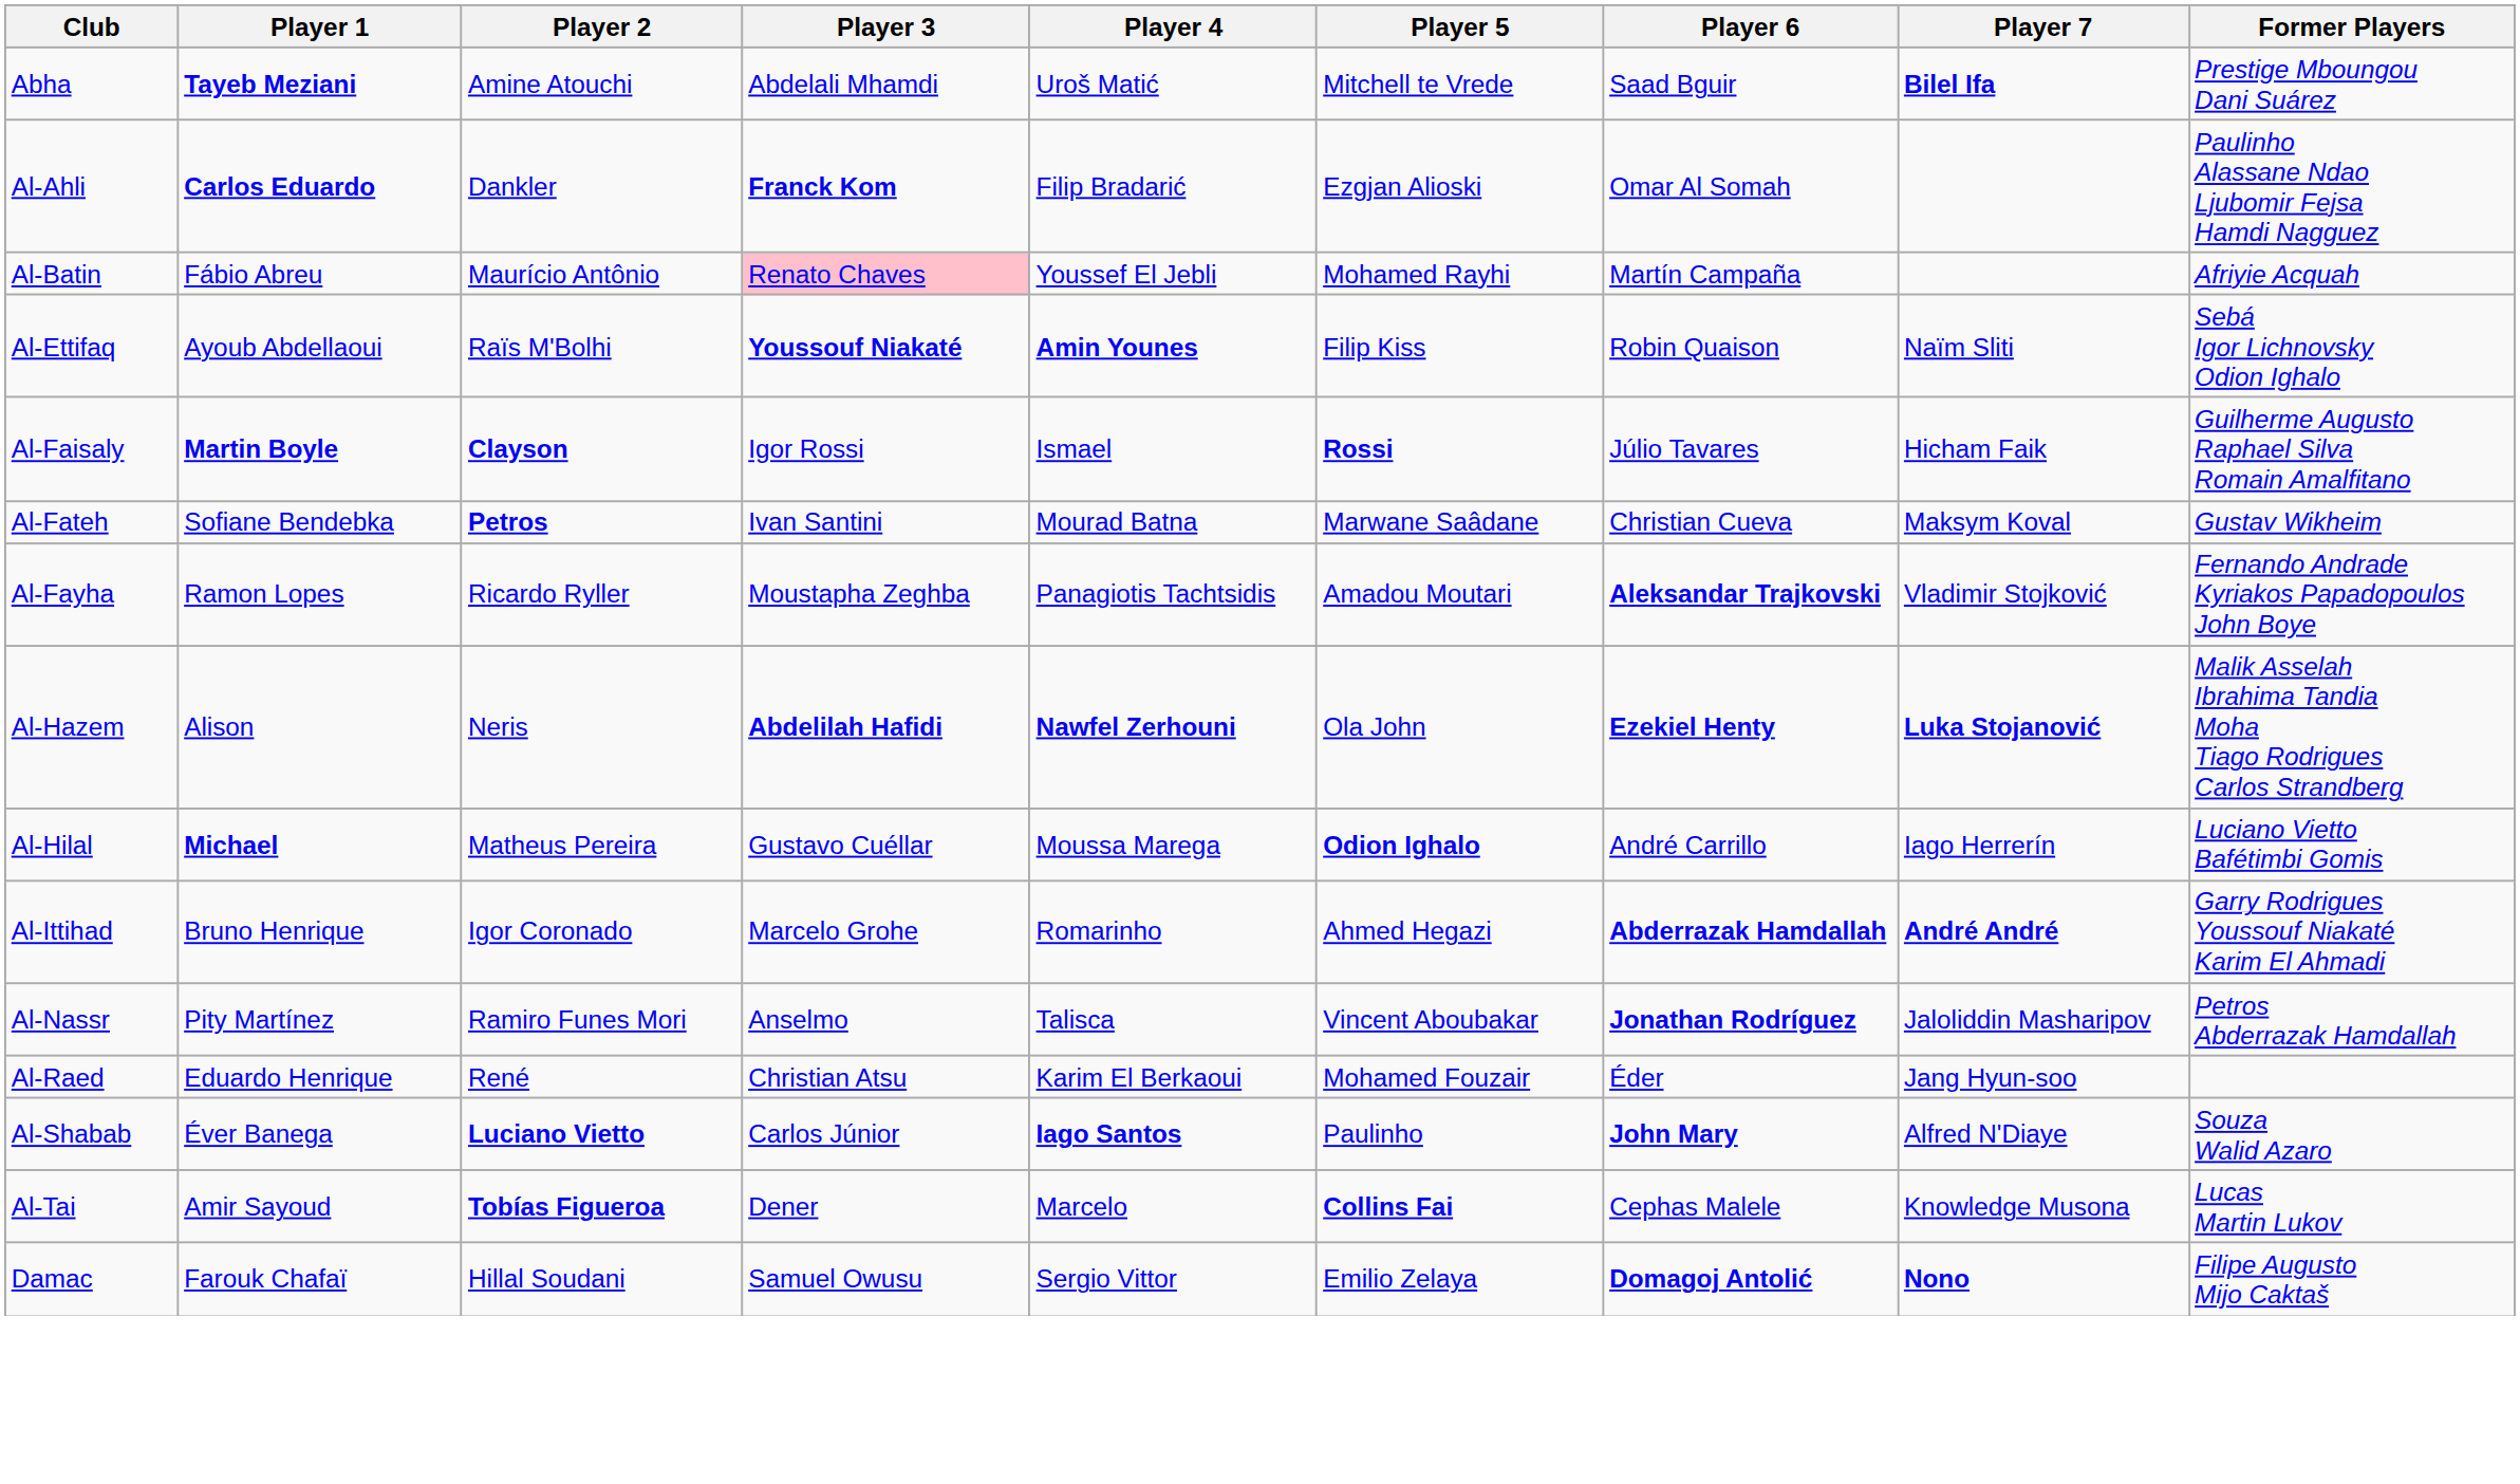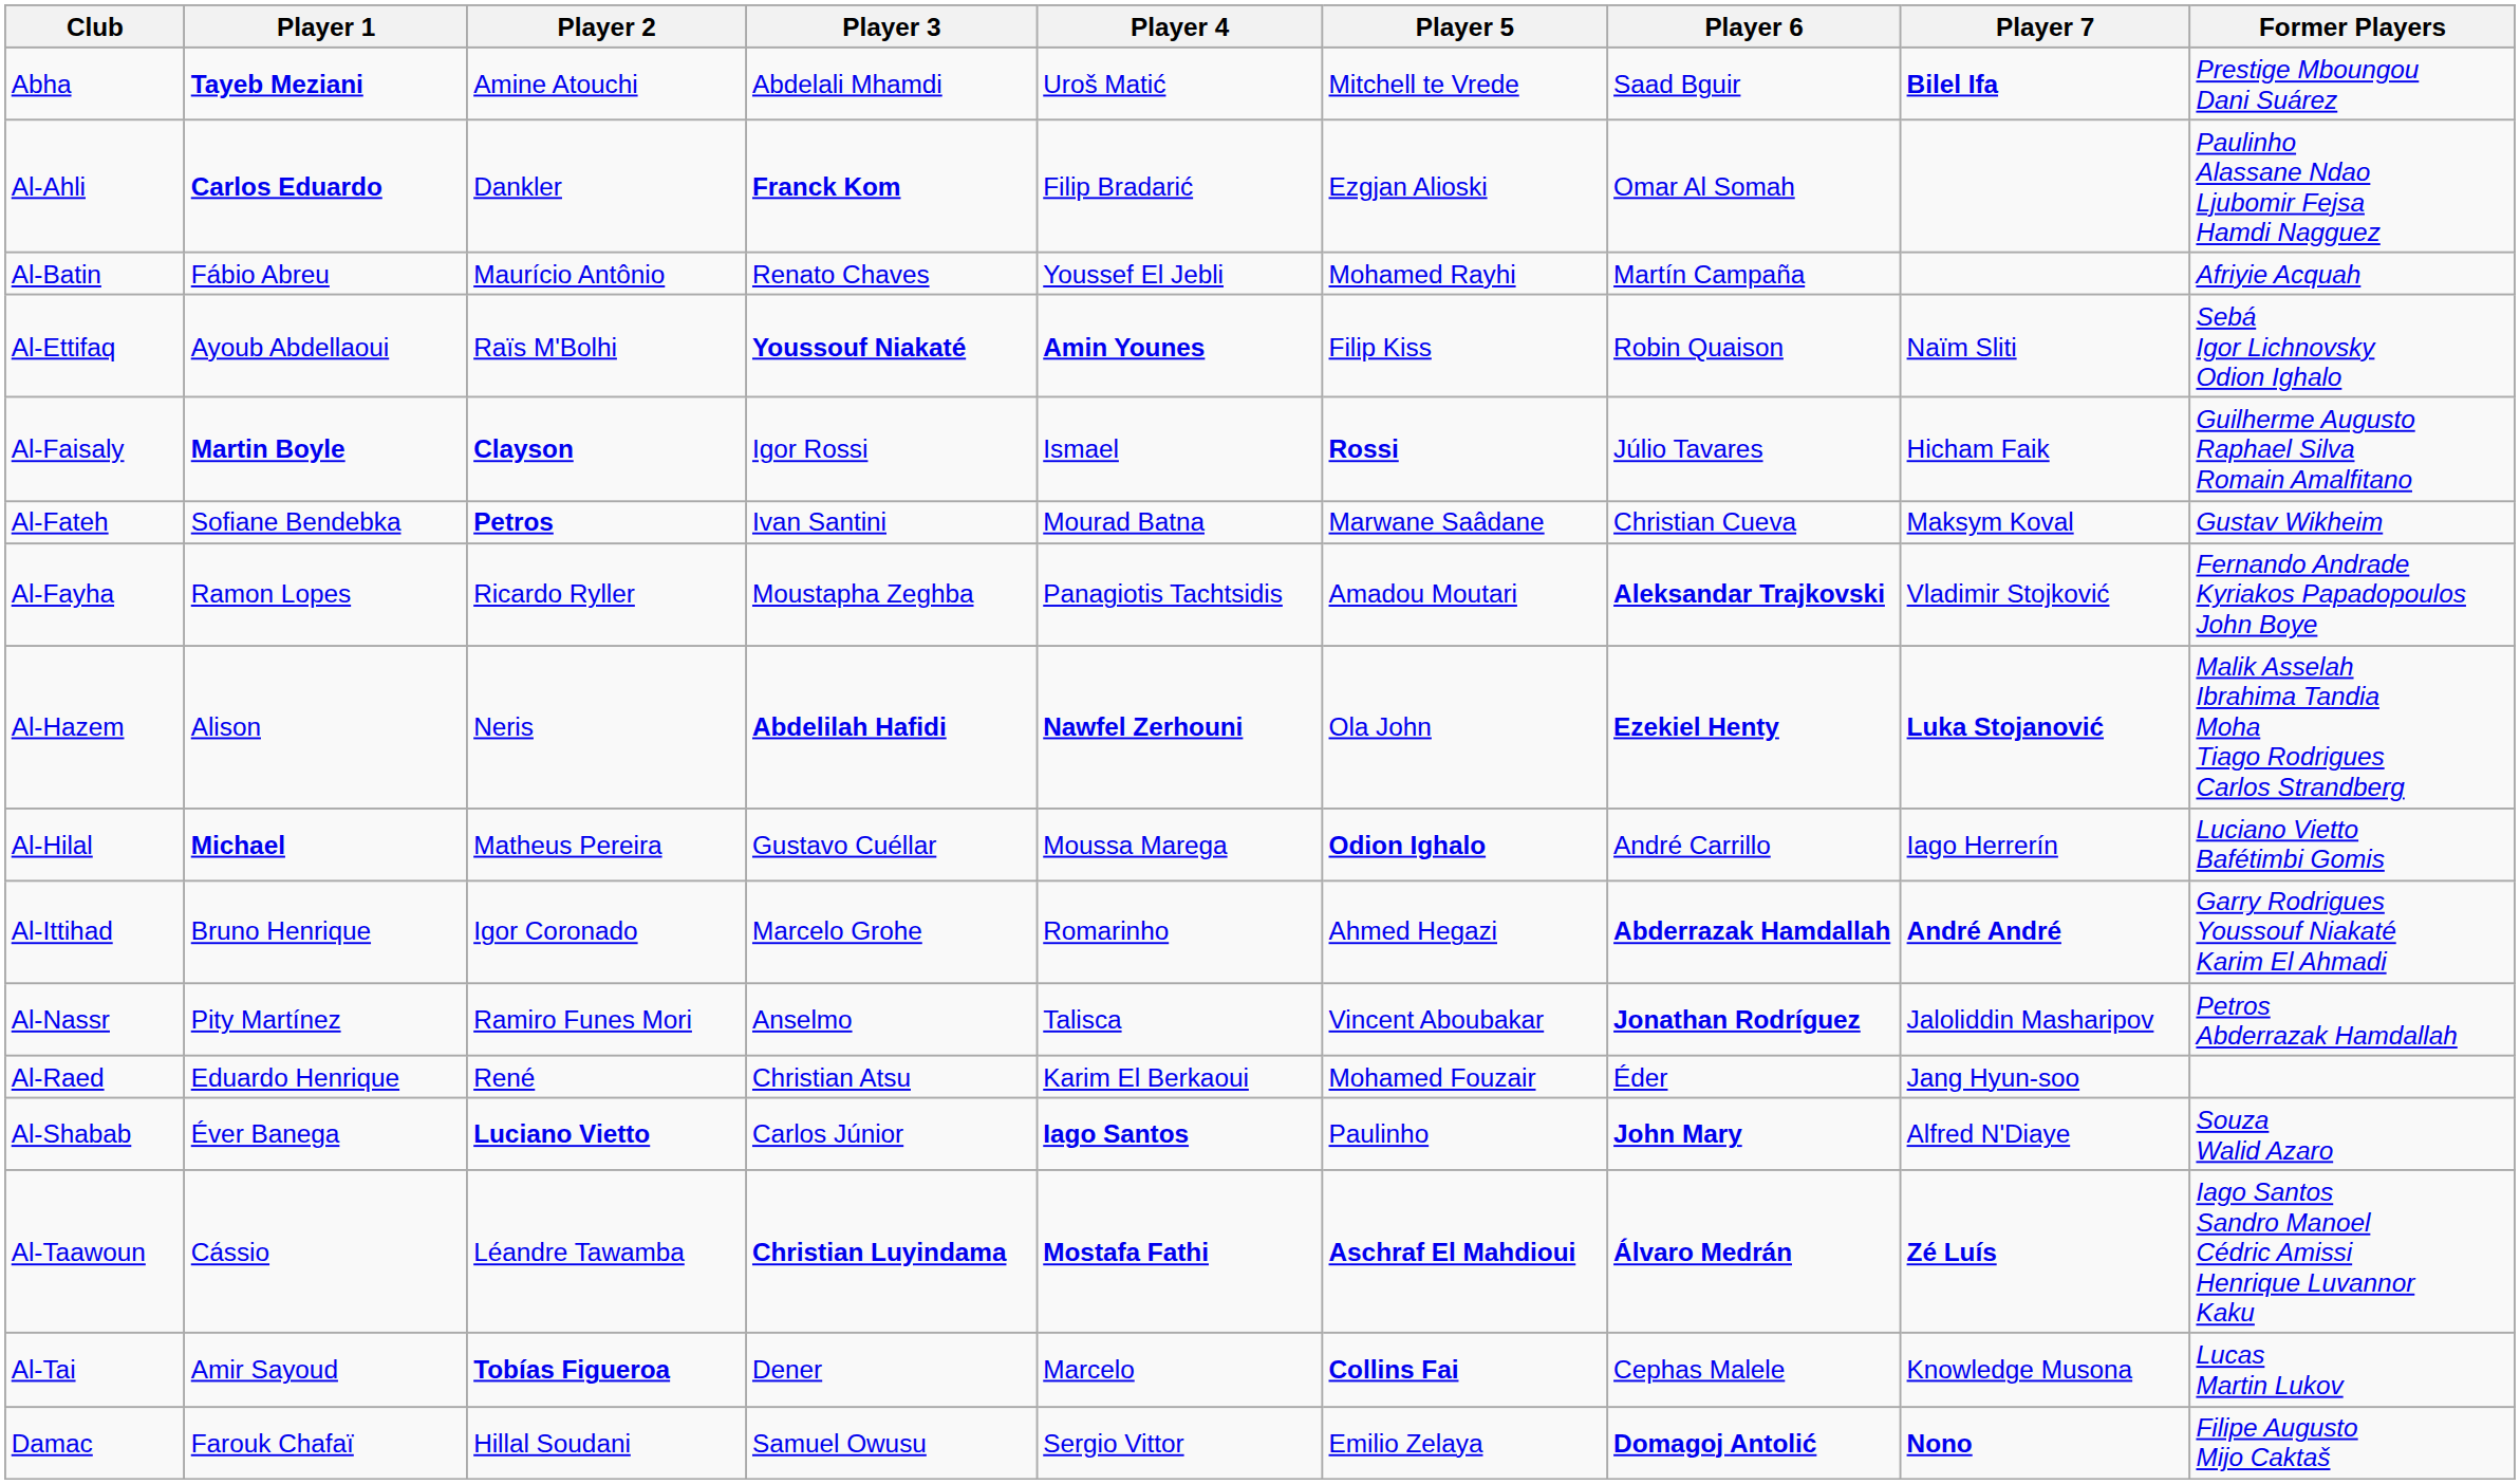Al-Batin | Player 3: pink background -> no background
+ row: Al-Taawoun | Cássio | Léandre Tawamba | Christian Luyindama | Mostafa Fathi | Aschraf El Mahdioui | Álvaro Medrán | Zé Luís | Iago Santos Sandro Manoel Cédric Amissi Henrique Luvannor Kaku
